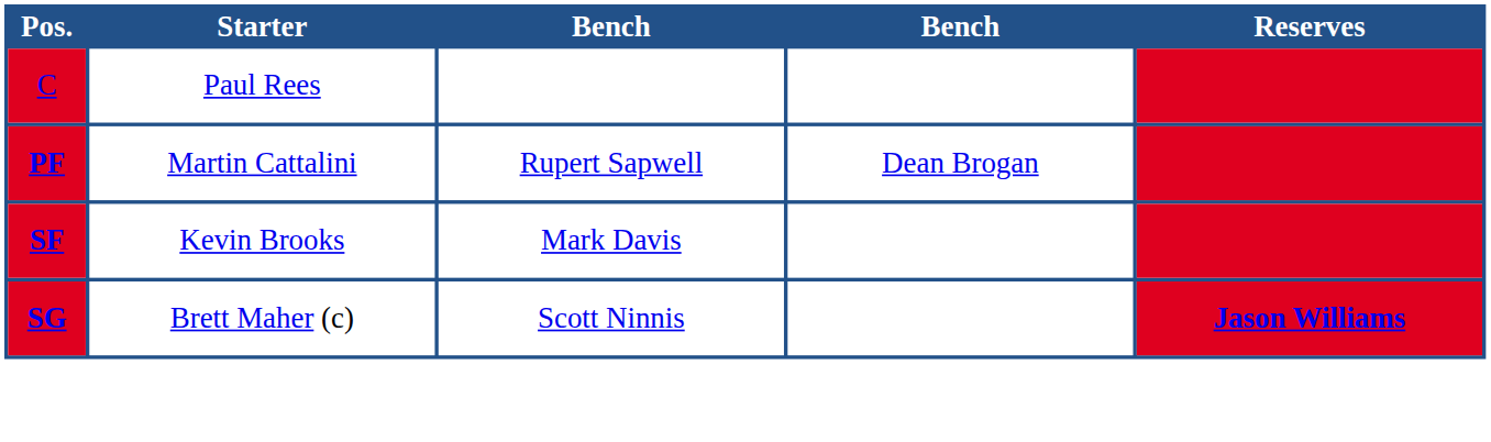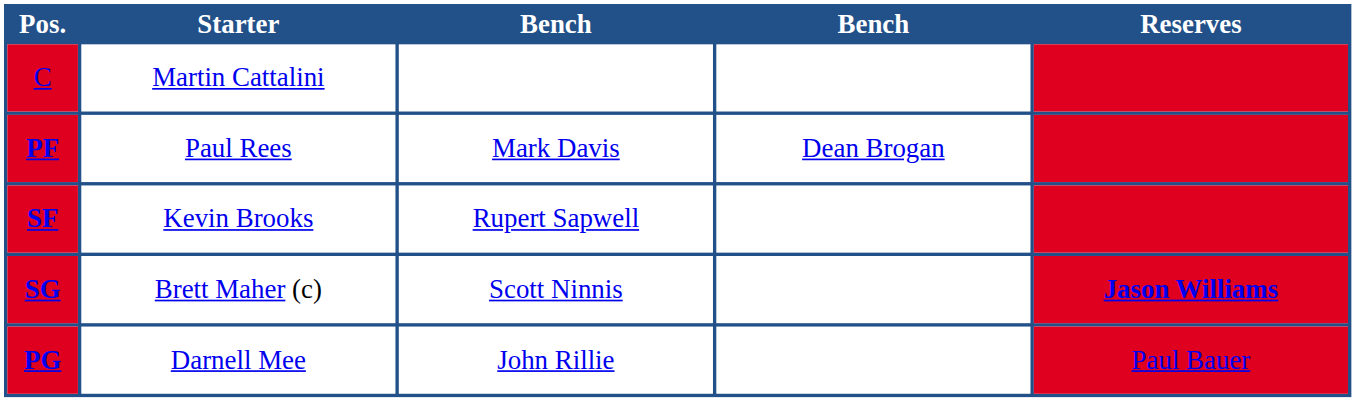C | Starter: Paul Rees -> Martin Cattalini
PF | Starter: Martin Cattalini -> Paul Rees
PF | column 3: Rupert Sapwell -> Mark Davis
SF | column 3: Mark Davis -> Rupert Sapwell
+ row: PG | Darnell Mee | John Rillie | Paul Bauer
